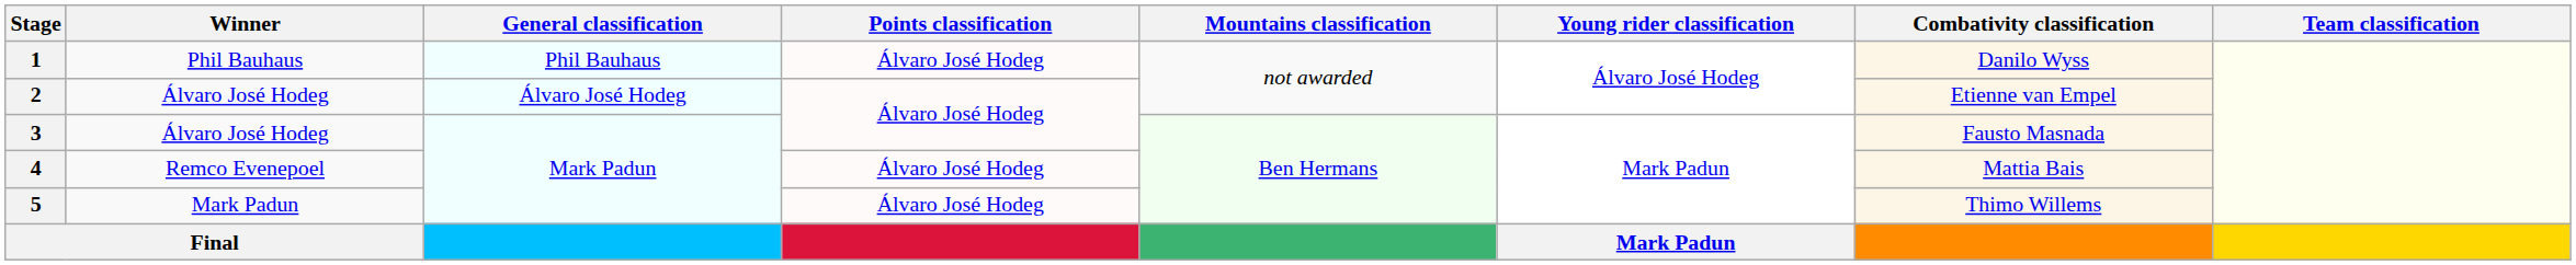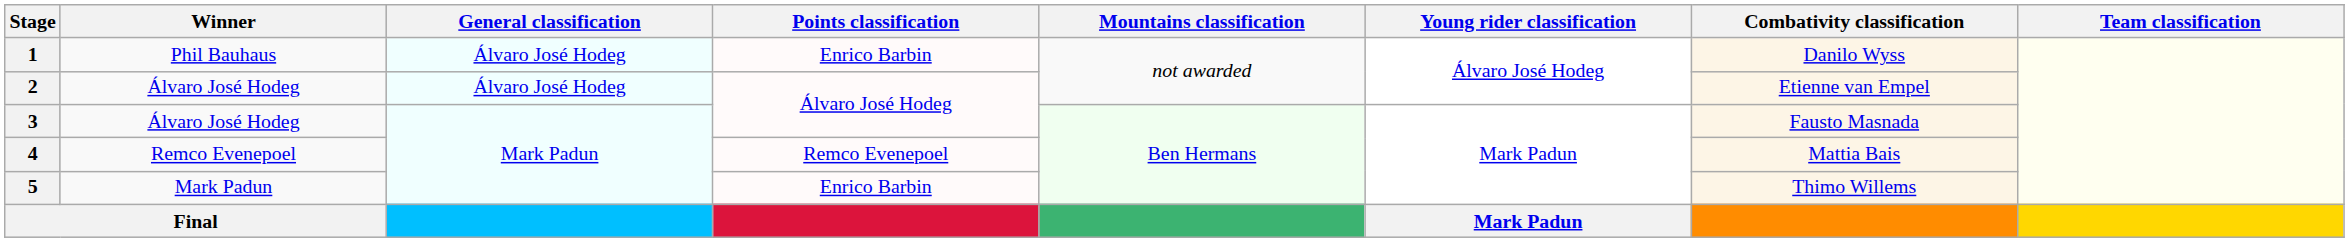1 | General classification: Phil Bauhaus -> Álvaro José Hodeg
1 | Points classification: Álvaro José Hodeg -> Enrico Barbin
4 | Points classification: Álvaro José Hodeg -> Remco Evenepoel
5 | Points classification: Álvaro José Hodeg -> Enrico Barbin
